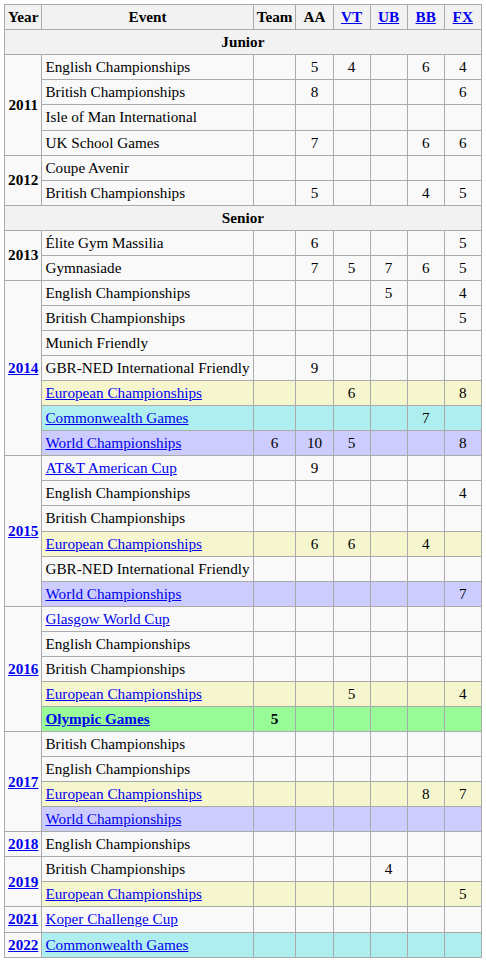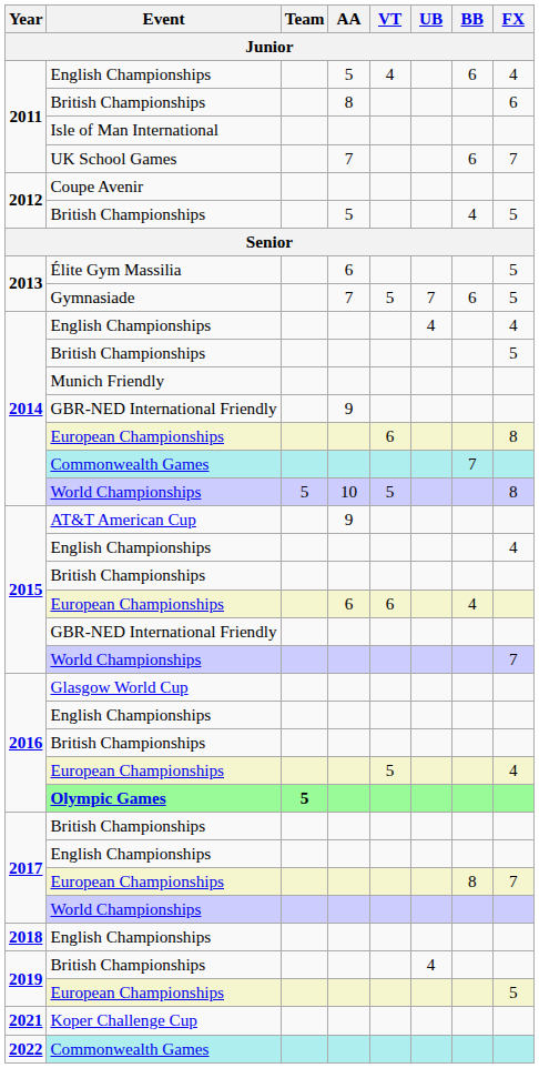UK School Games | FX: 6 -> 7
2014 / English Championships | UB: 5 -> 4
2014 / World Championships | Team: 6 -> 5
